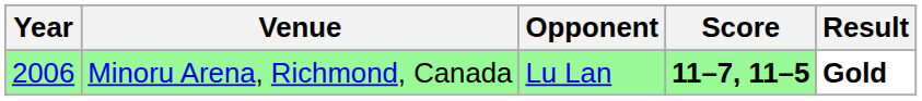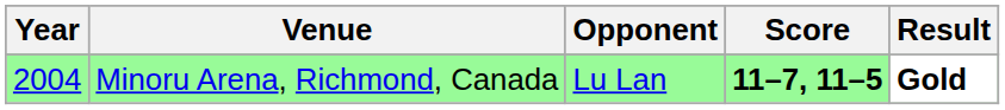Minoru Arena, Richmond, Canada | Year: 2006 -> 2004
